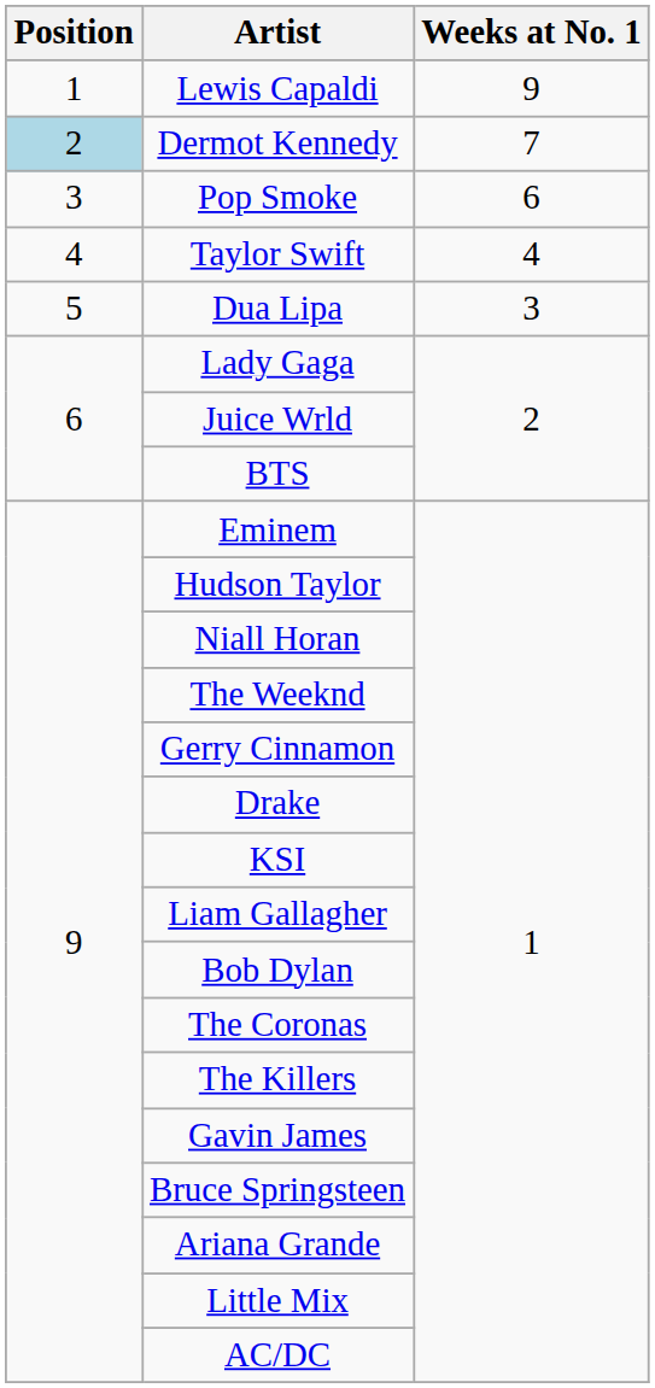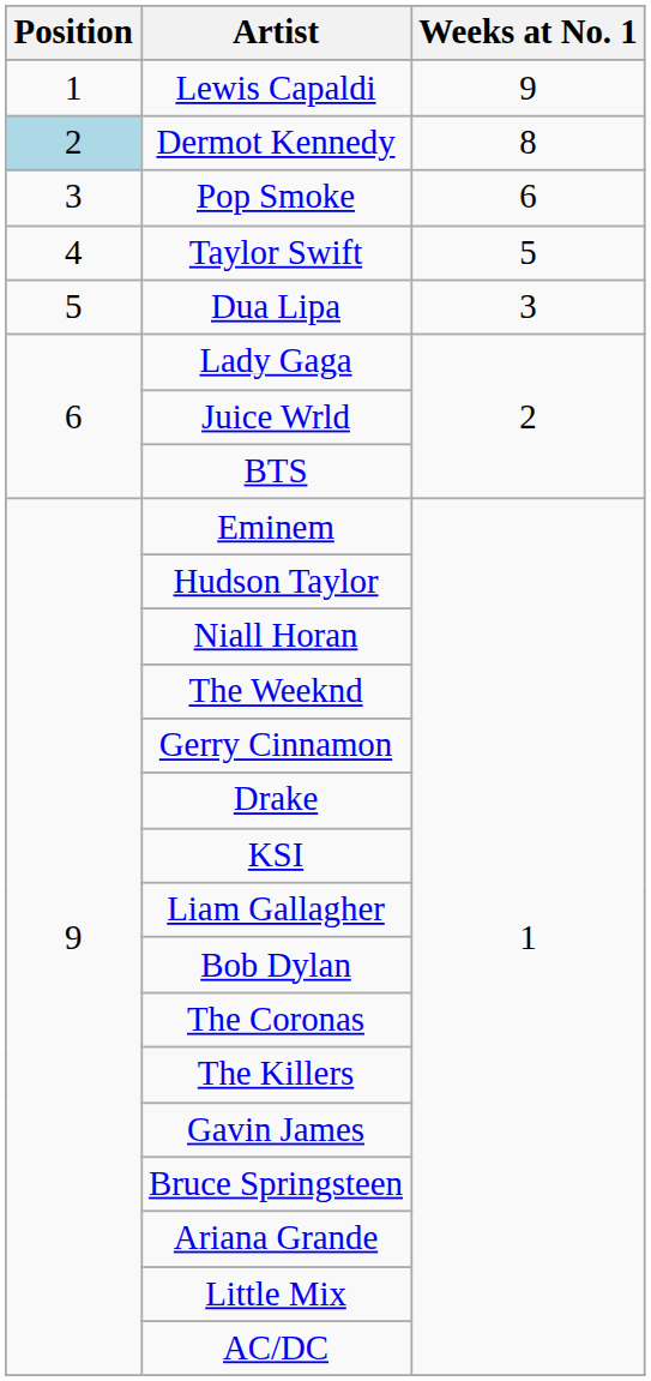Dermot Kennedy | Weeks at No. 1: 7 -> 8
Taylor Swift | Weeks at No. 1: 4 -> 5
